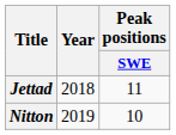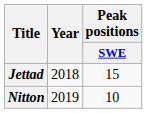Jettad | Peak positions / SWE: 11 -> 15
